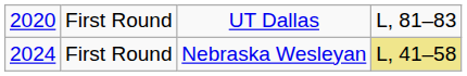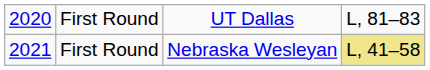First Round / Nebraska Wesleyan | column 1: 2024 -> 2021
